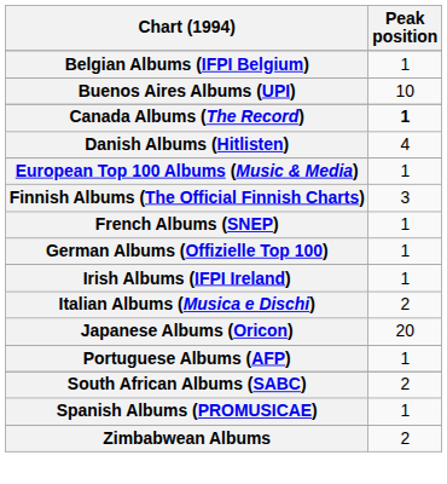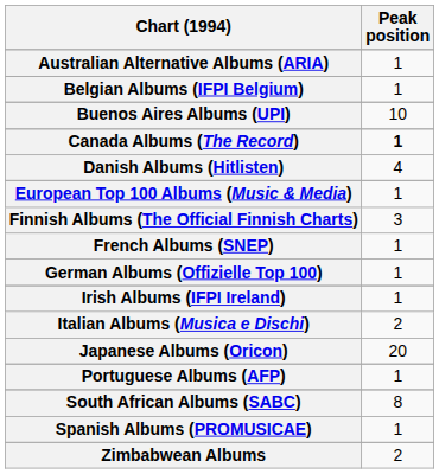+ row: Australian Alternative Albums (ARIA) | 1
South African Albums (SABC) | Peak position: 2 -> 8
